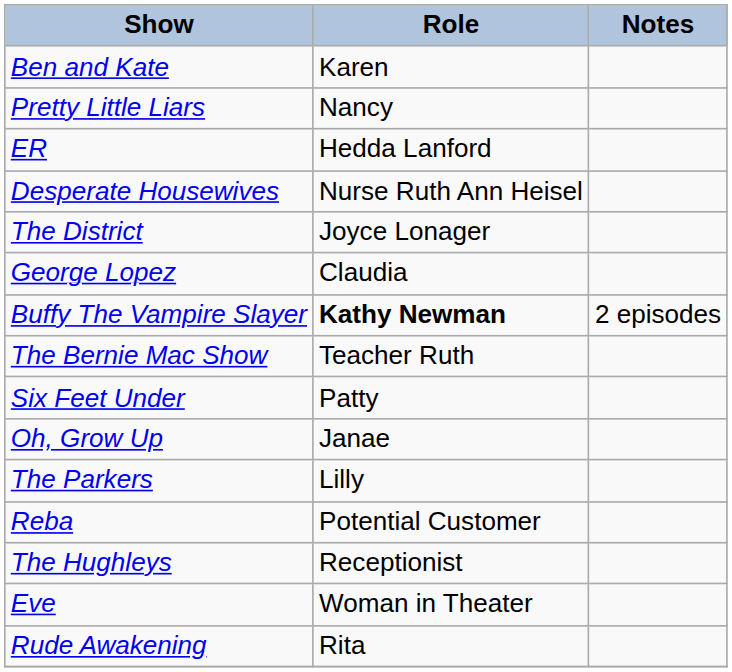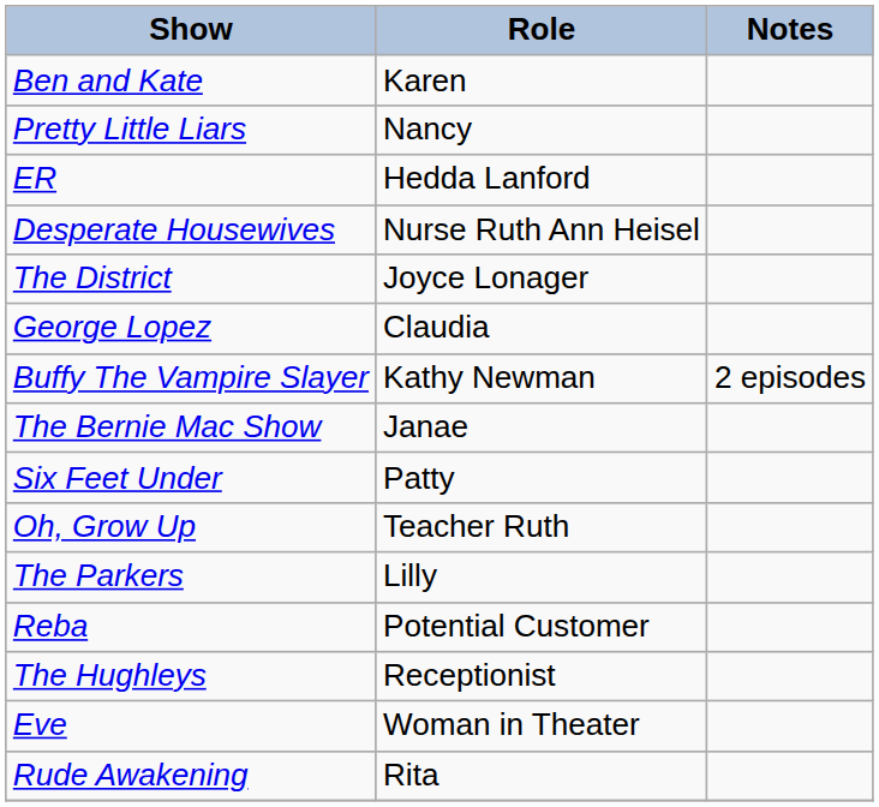Buffy The Vampire Slayer | Role: bold -> normal
The Bernie Mac Show | Role: Teacher Ruth -> Janae
Oh, Grow Up | Role: Janae -> Teacher Ruth
